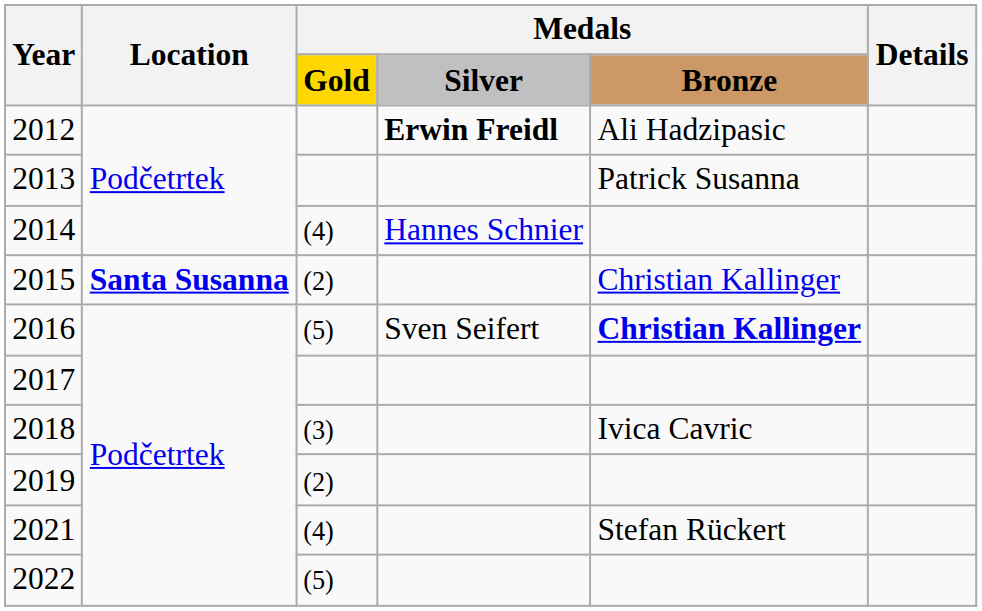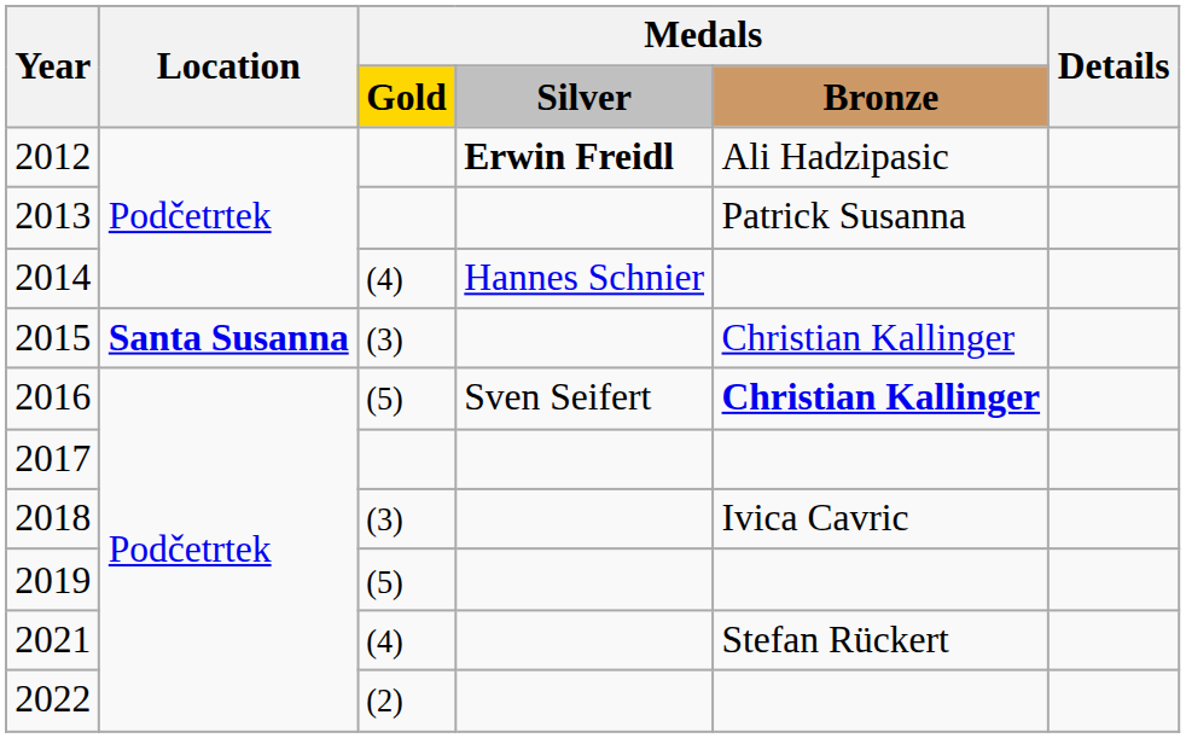2015 | column 3: (2) -> (3)
2019 | column 3: (2) -> (5)
2022 | column 3: (5) -> (2)
